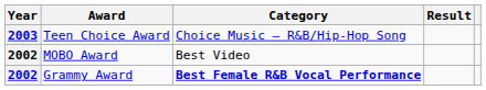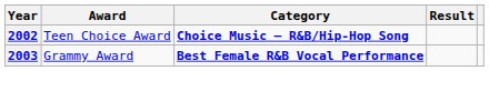Teen Choice Award | Year: 2003 -> 2002
Teen Choice Award | Category: normal -> bold
- row: 2002 | MOBO Award | Best Video
Grammy Award | Year: 2002 -> 2003
